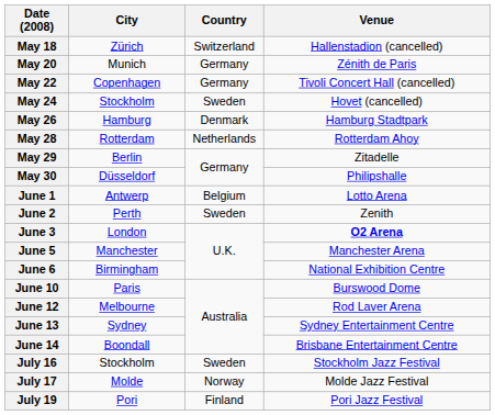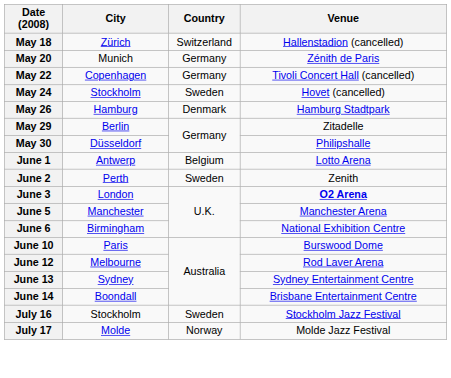- row: May 28 | Rotterdam | Netherlands | Rotterdam Ahoy
- row: July 19 | Pori | Finland | Pori Jazz Festival
